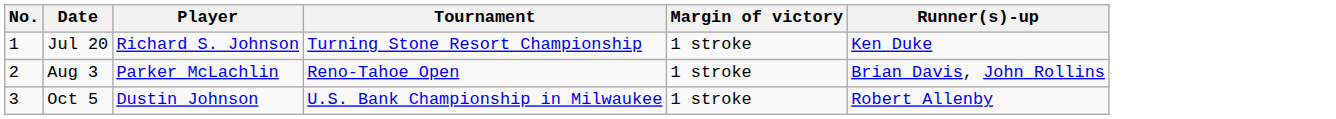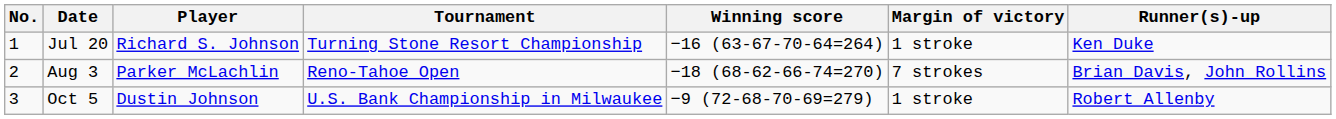+ column: Winning score | −16 (63-67-70-64=264) | −18 (68-62-66-74=270) | −9 (72-68-70-69=279)
Aug 3 | Margin of victory: 1 stroke -> 7 strokes
